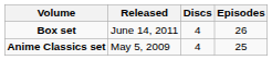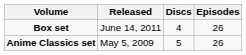Anime Classics set | Discs: 4 -> 5
Anime Classics set | Episodes: 25 -> 26
